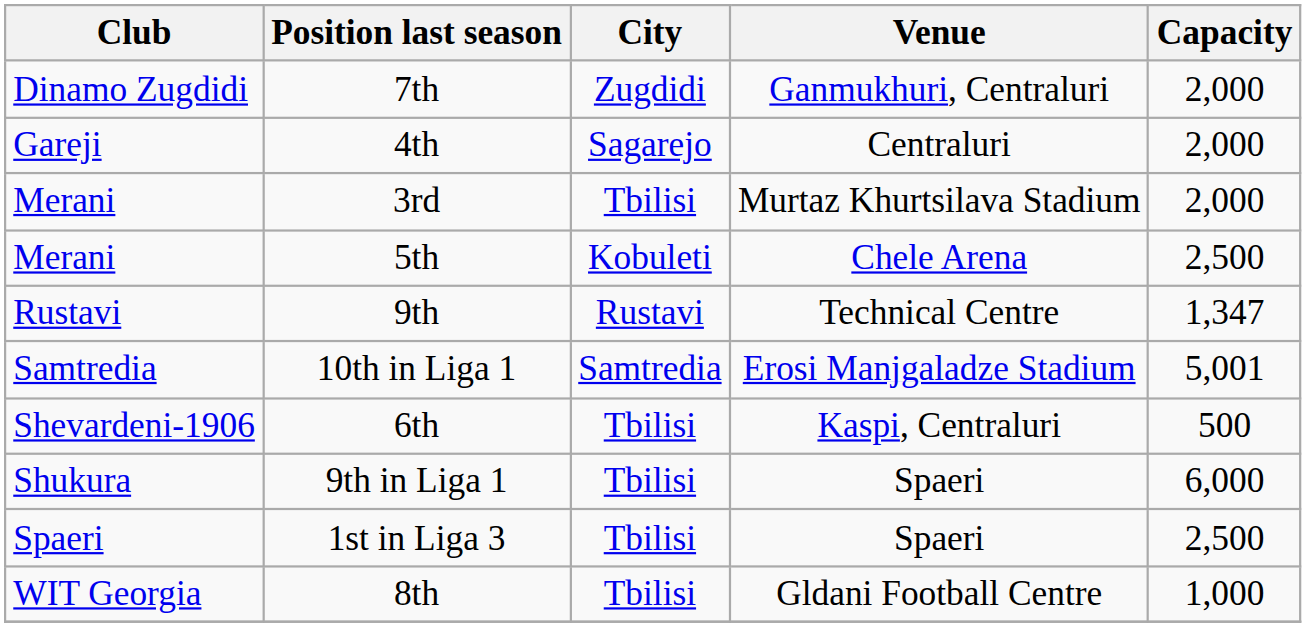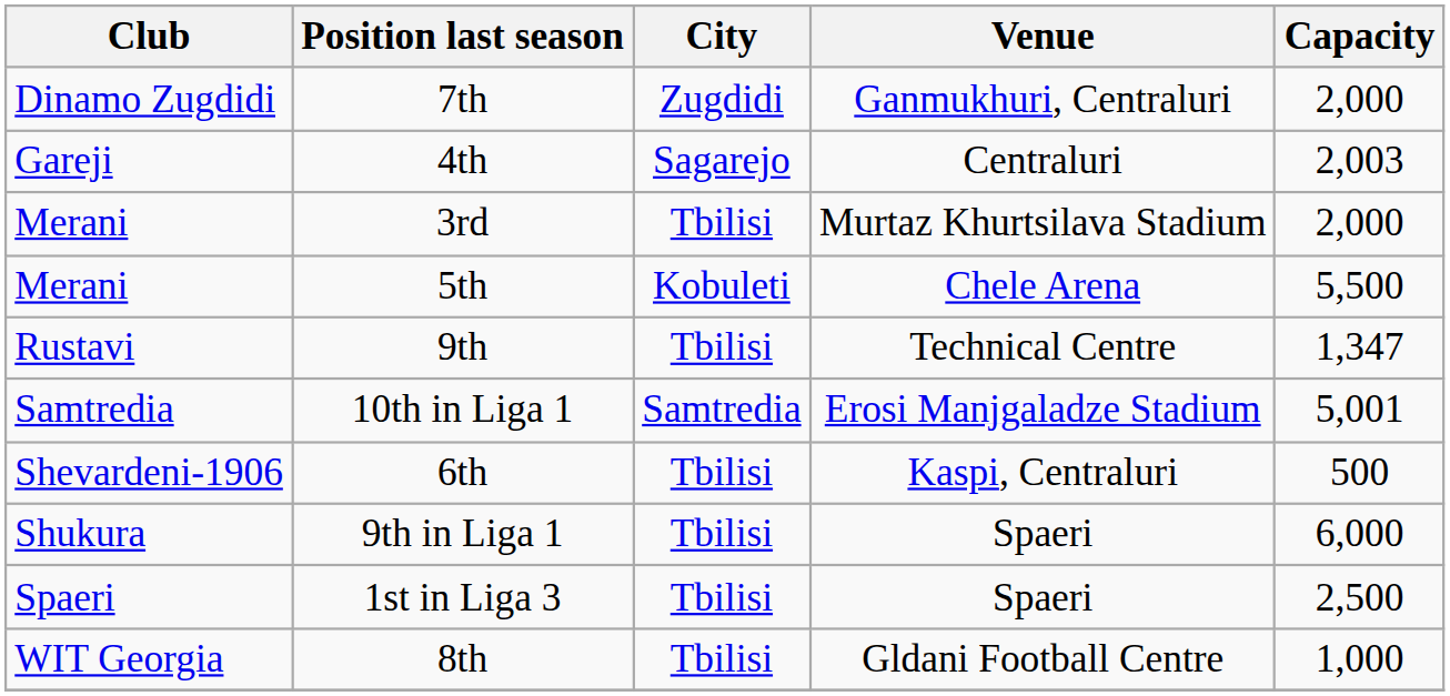4th | Capacity: 2,000 -> 2,003
5th | Capacity: 2,500 -> 5,500
9th | City: Rustavi -> Tbilisi
